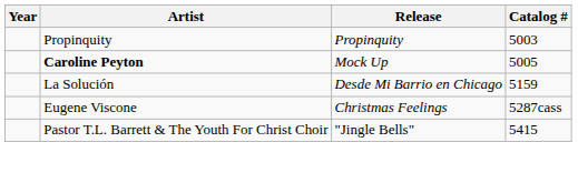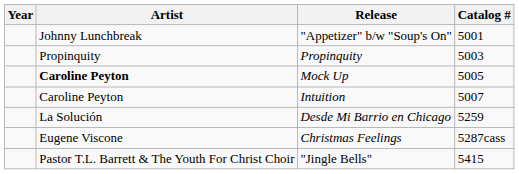+ row: Johnny Lunchbreak | "Appetizer" b/w "Soup's On" | 5001
+ row: Caroline Peyton | Intuition | 5007
Desde Mi Barrio en Chicago | Catalog #: 5159 -> 5259
